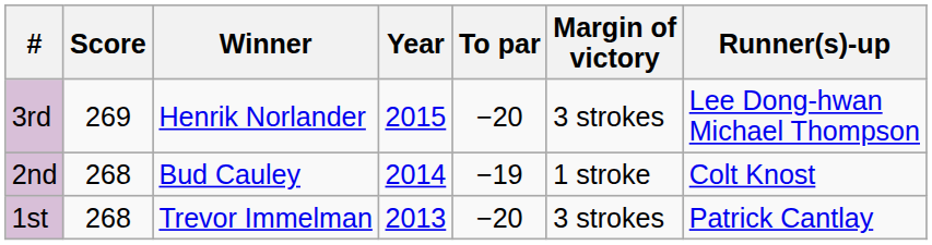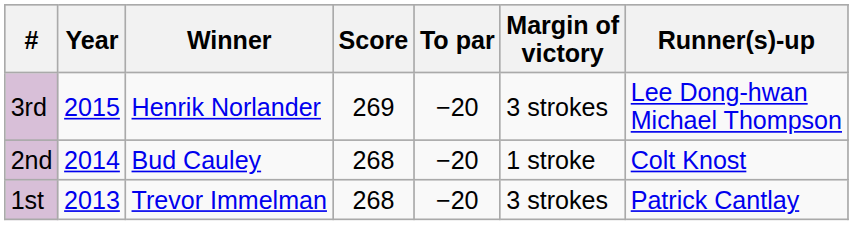columns swapped: Year <-> Score
2nd | To par: −19 -> −20
